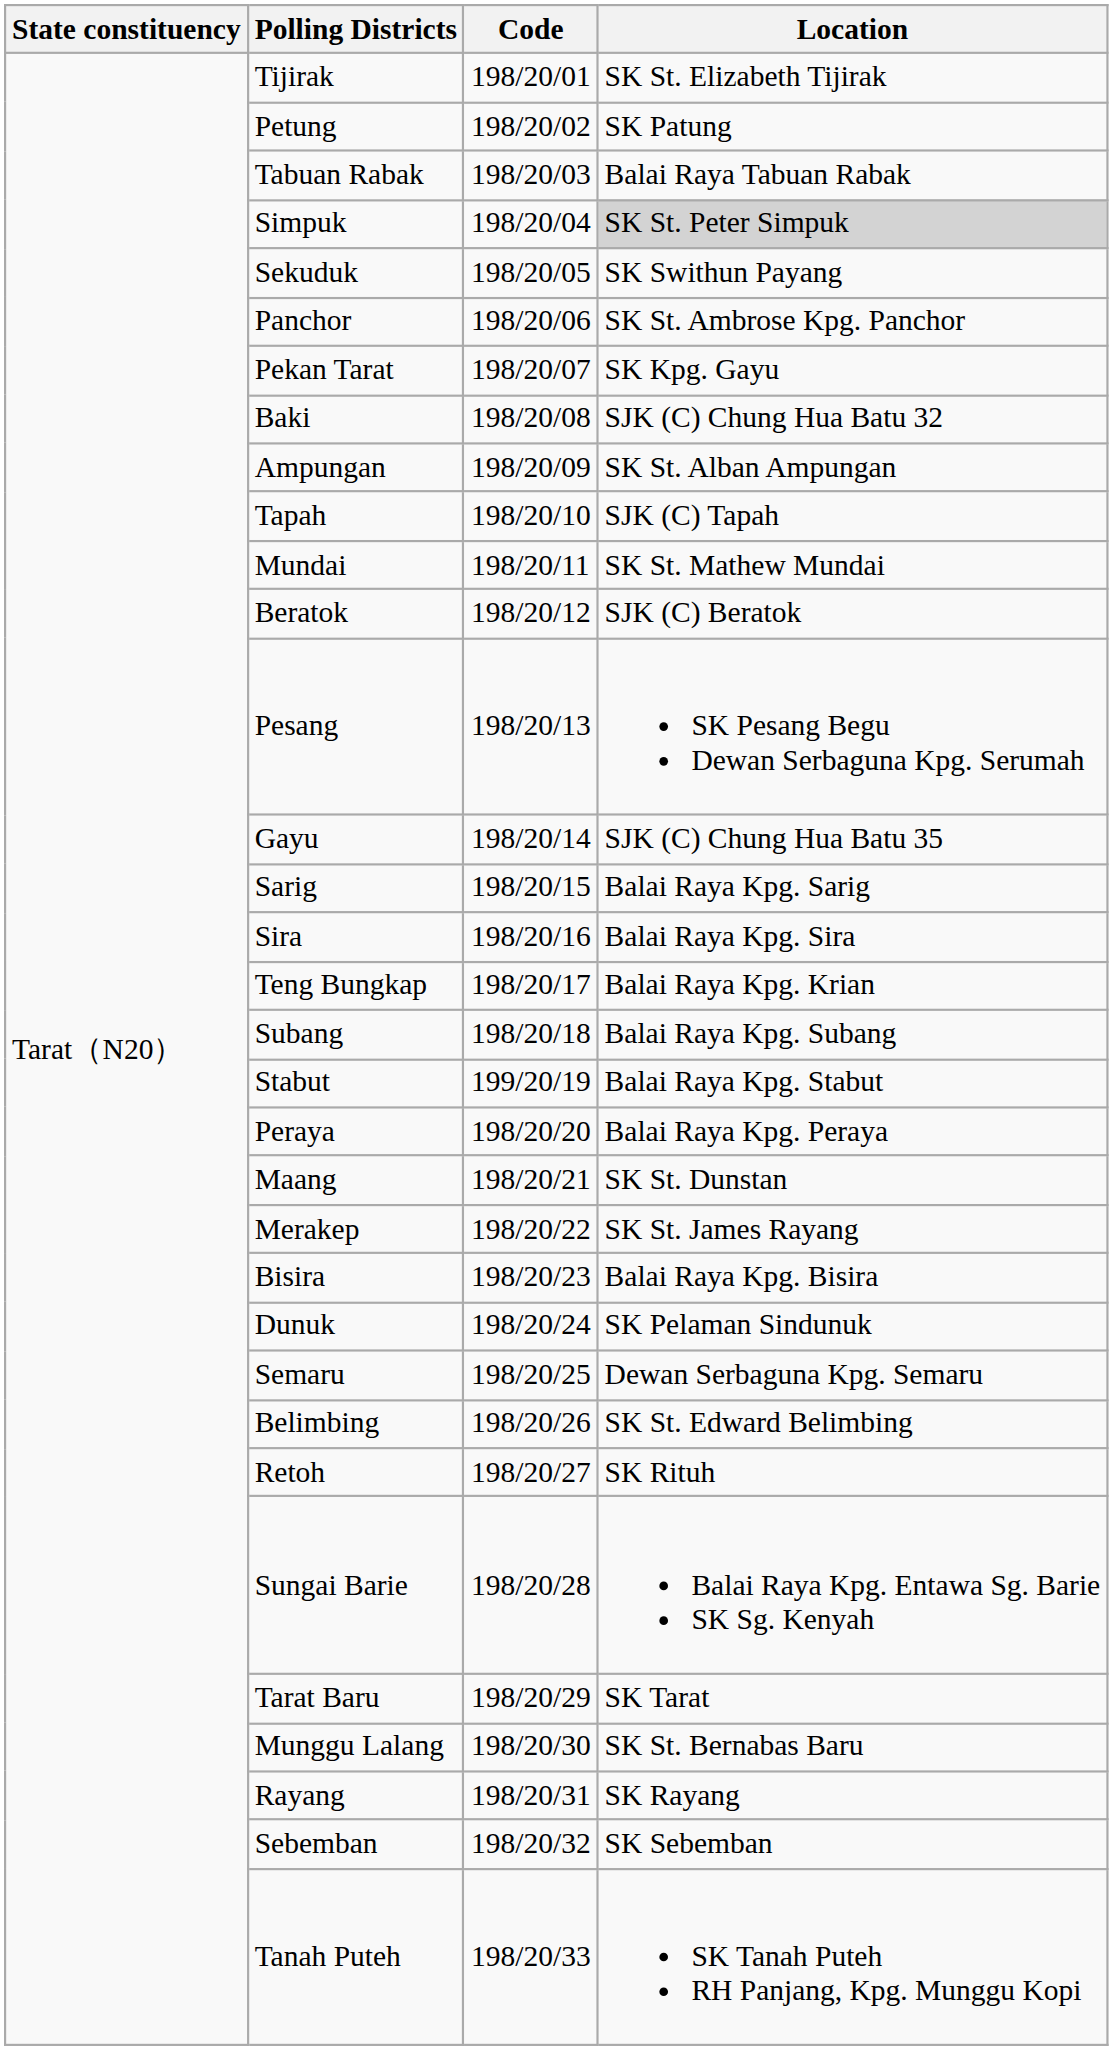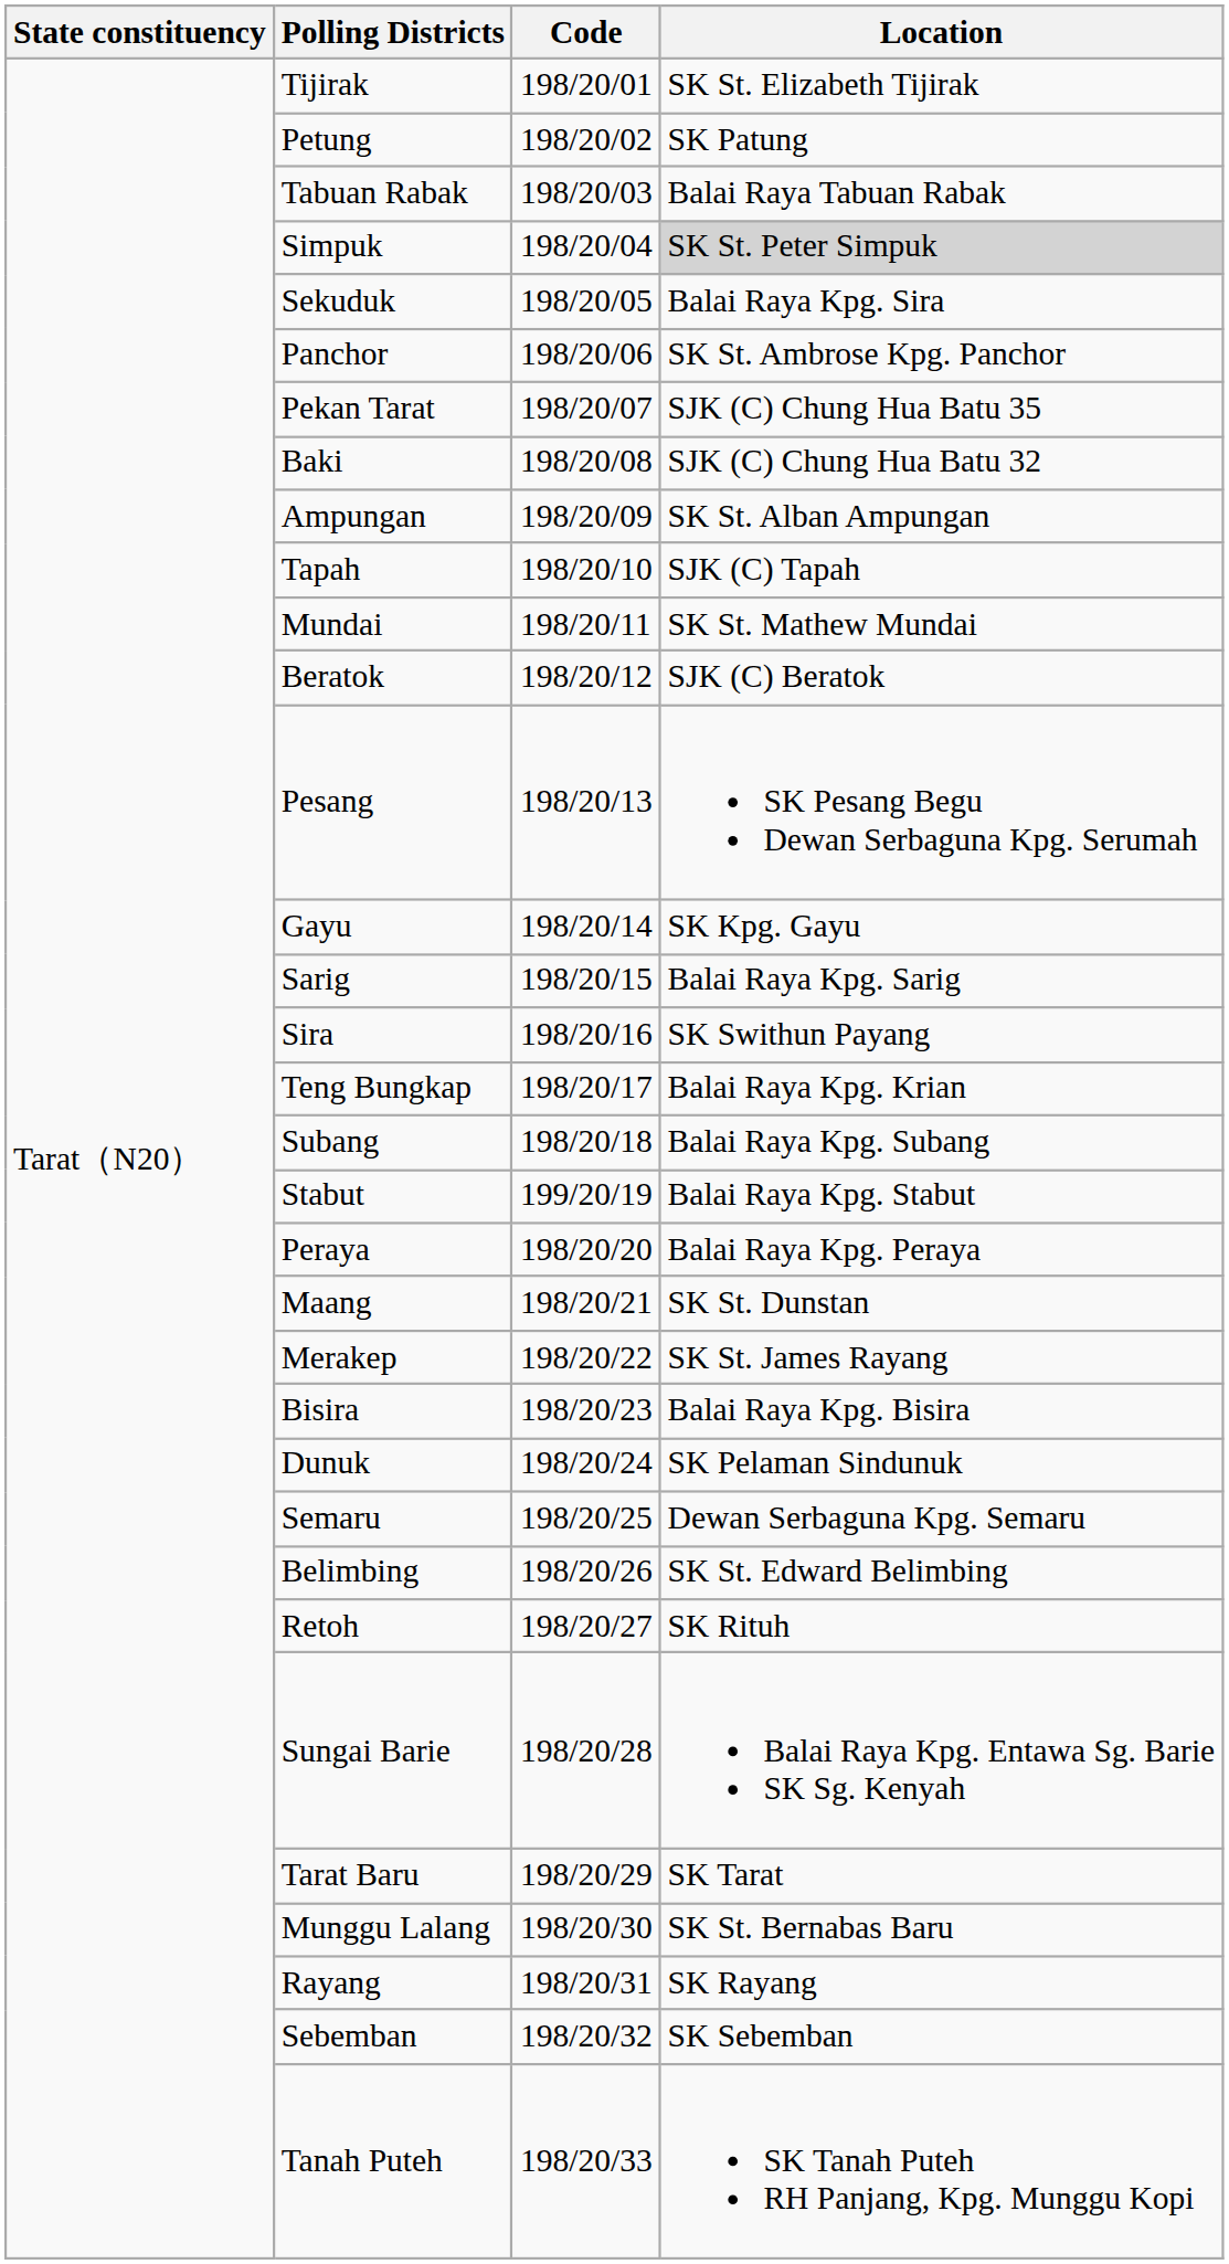Sekuduk | Location: SK Swithun Payang -> Balai Raya Kpg. Sira
Pekan Tarat | Location: SK Kpg. Gayu -> SJK (C) Chung Hua Batu 35
Gayu | Location: SJK (C) Chung Hua Batu 35 -> SK Kpg. Gayu
Sira | Location: Balai Raya Kpg. Sira -> SK Swithun Payang
